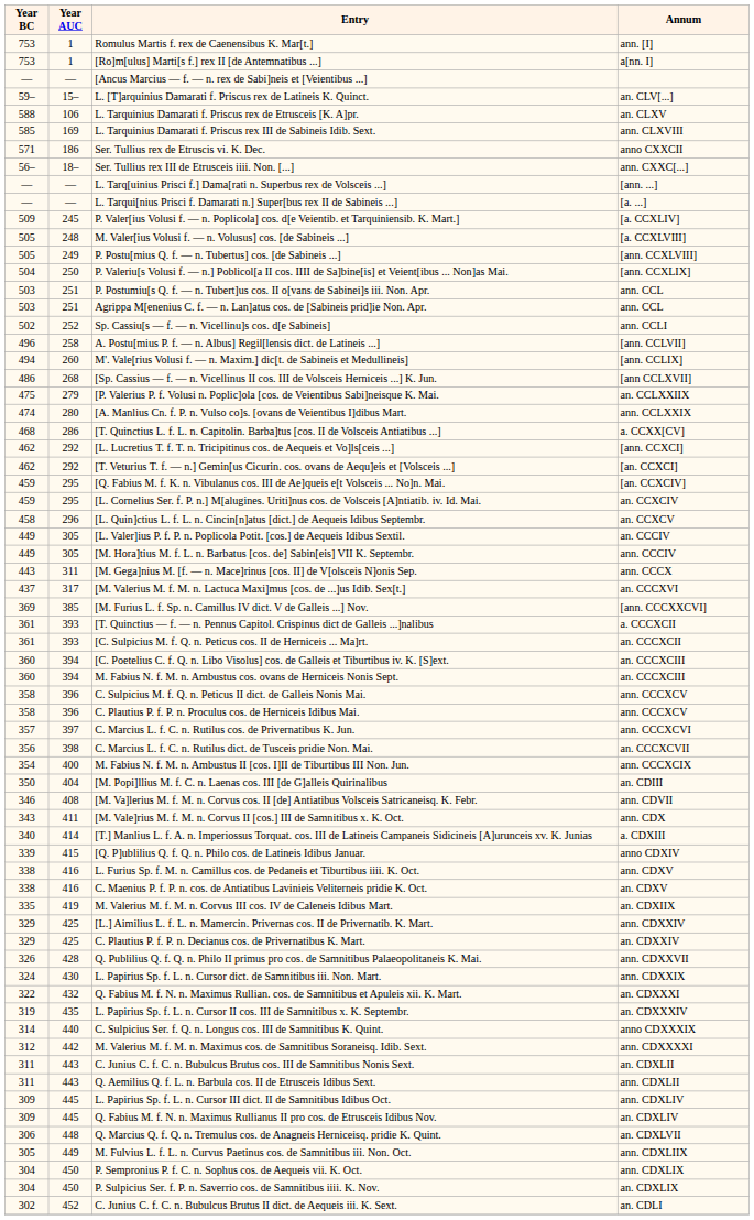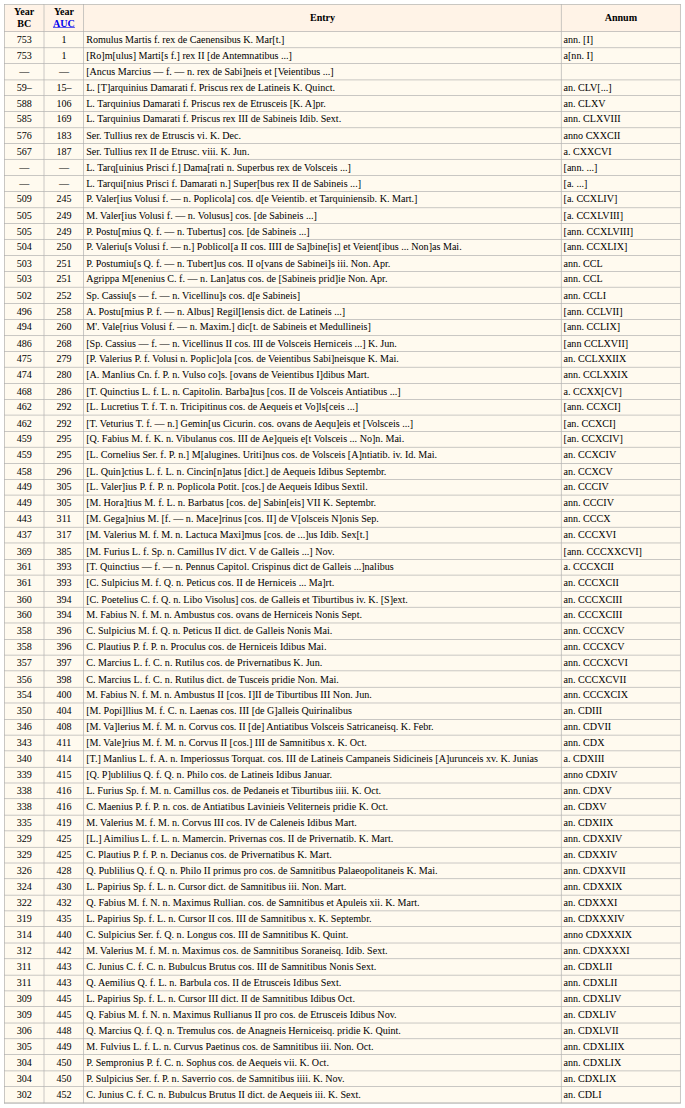Ser. Tullius rex de Etruscis vi. K. Dec. | Year BC: 571 -> 576
Ser. Tullius rex de Etruscis vi. K. Dec. | Year AUC: 186 -> 183
+ row: 567 | 187 | Ser. Tullius rex II de Etrusc. viii. K. Jun. | a. CXXCVI
- row: 56– | 18– | Ser. Tullius rex III de Etrusceis iiii. Non. [...] | ann. CXXC[...]
M. Valer[ius Volusi f. — n. Volusus] cos. [de Sabineis ...] | Year AUC: 248 -> 249
